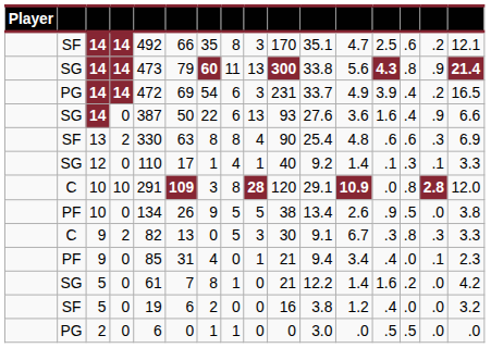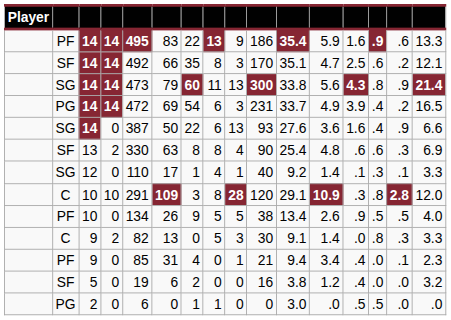+ row: PF | 14 | 14 | 495 | 83 | 22 | 13 | 9 | 186 | 35.4 | 5.9 | 1.6 | .9 | .6 | 13.3
C / 10 | column 13: .0 -> .3
PF / 10 | column 15: .0 -> .5
PF / 10 | column 16: 3.8 -> 4.0
C / 9 | column 12: 6.7 -> 1.4
C / 9 | column 13: .3 -> .0
- row: SG | 5 | 0 | 61 | 7 | 8 | 1 | 0 | 21 | 12.2 | 1.4 | 1.6 | .2 | .0 | 4.2
